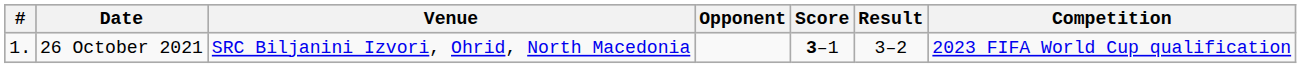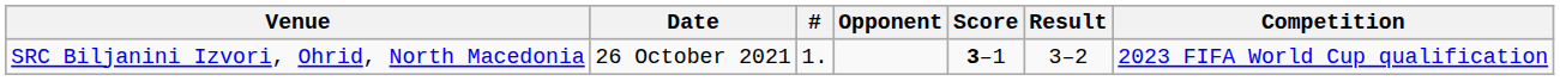columns swapped: # <-> Venue
